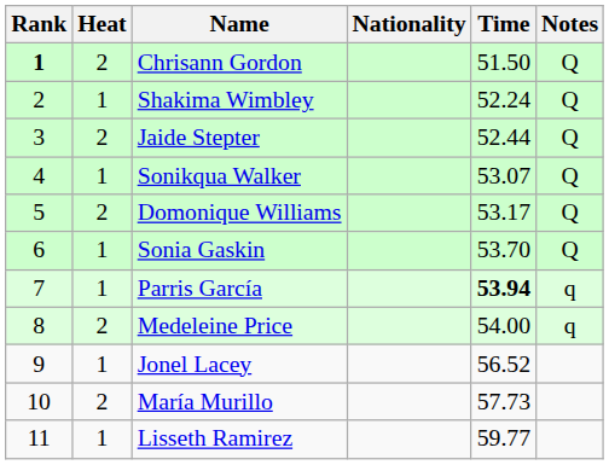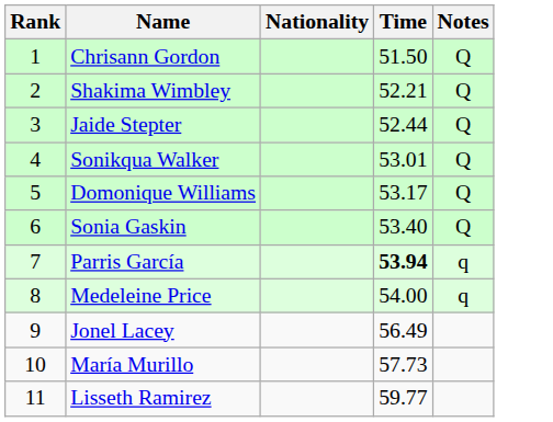- column: Heat | 2 | 1 | 2 | 1 | 2 | 1 | 1 | 2 | 1 | 2 | 1
Chrisann Gordon | Rank: bold -> normal
Shakima Wimbley | Time: 52.24 -> 52.21
Sonikqua Walker | Time: 53.07 -> 53.01
Sonia Gaskin | Time: 53.70 -> 53.40
Jonel Lacey | Time: 56.52 -> 56.49
